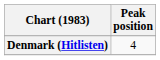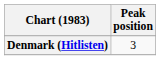Denmark (Hitlisten) | Peak position: 4 -> 3
